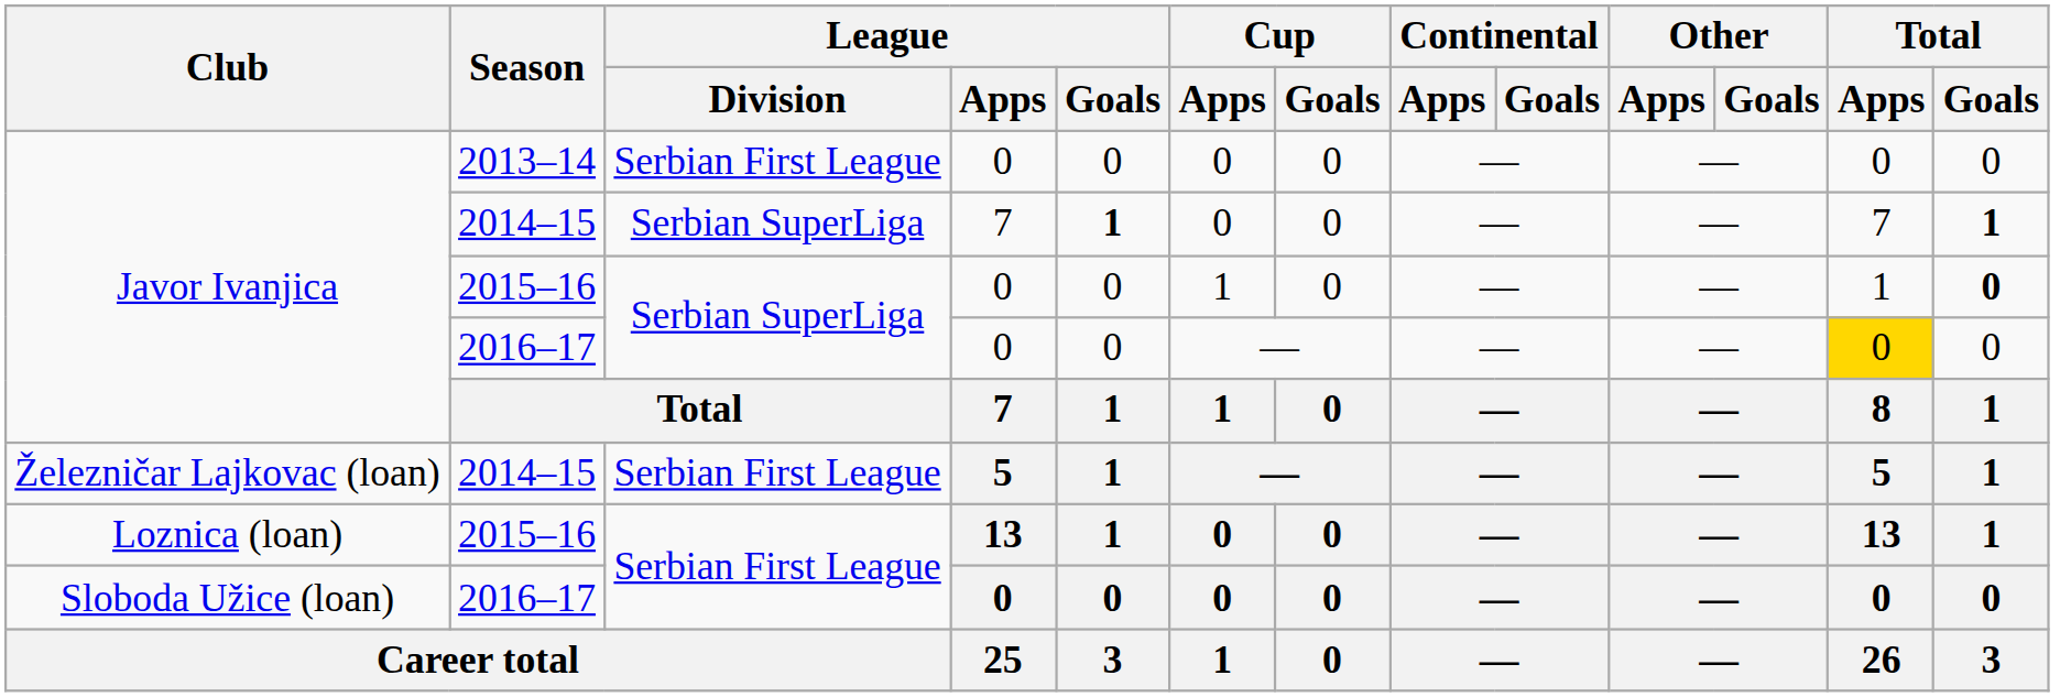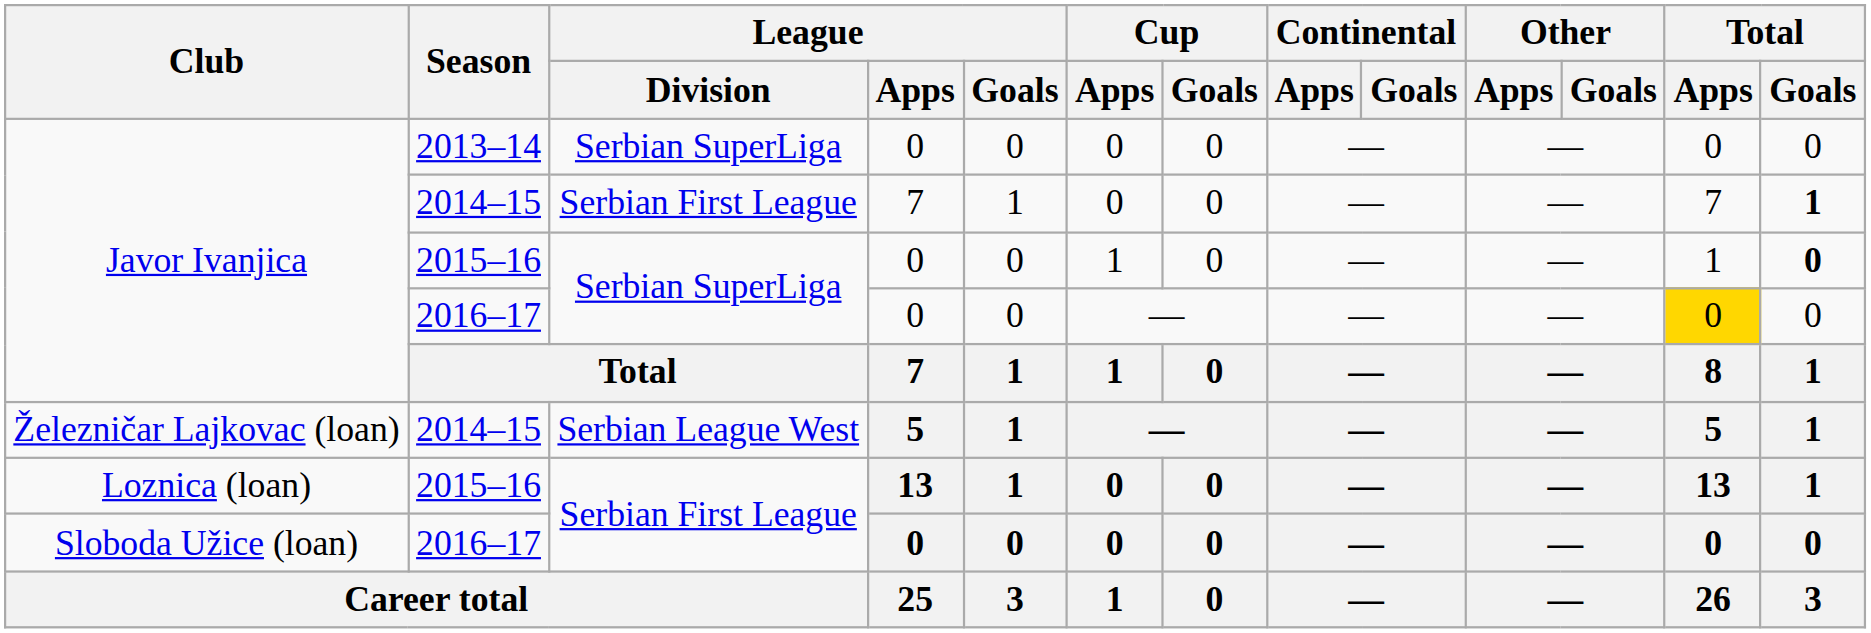Javor Ivanjica / 2013–14 | League / Division: Serbian First League -> Serbian SuperLiga
Javor Ivanjica / 2014–15 | League / Division: Serbian SuperLiga -> Serbian First League
Javor Ivanjica / 2014–15 | League / Goals: bold -> normal
Železničar Lajkovac (loan) | League / Division: Serbian First League -> Serbian League West
